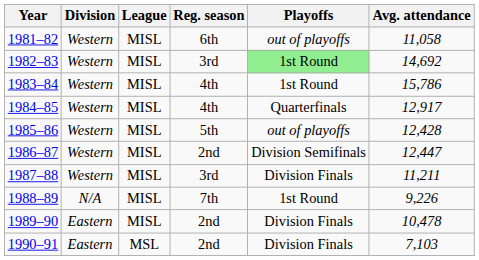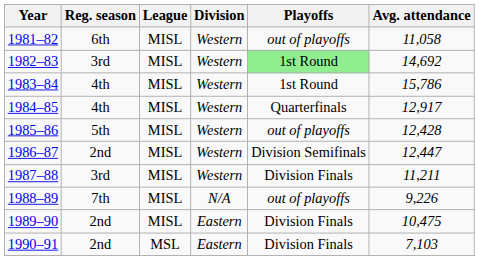columns swapped: Division <-> Reg. season
1988–89 | Playoffs: 1st Round -> out of playoffs
1989–90 | Avg. attendance: 10,478 -> 10,475
